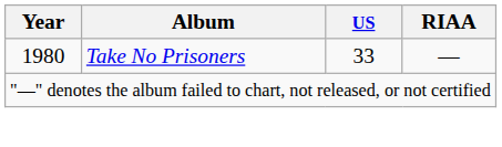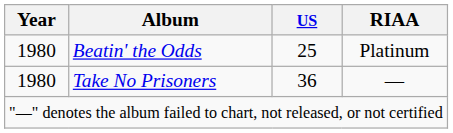+ row: 1980 | Beatin' the Odds | 25 | Platinum
Take No Prisoners | US: 33 -> 36
